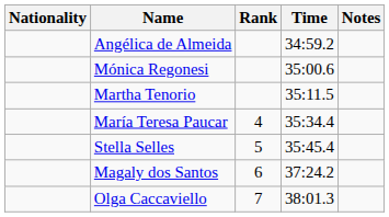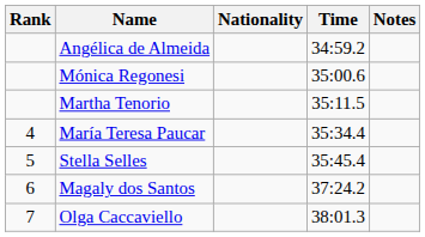columns swapped: Rank <-> Nationality
